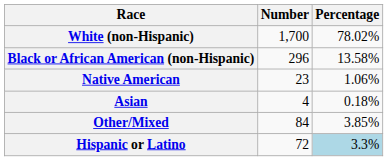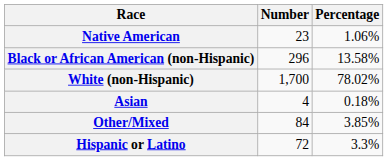rows swapped: White (non-Hispanic) <-> Native American
Hispanic or Latino | Percentage: lightblue background -> no background
